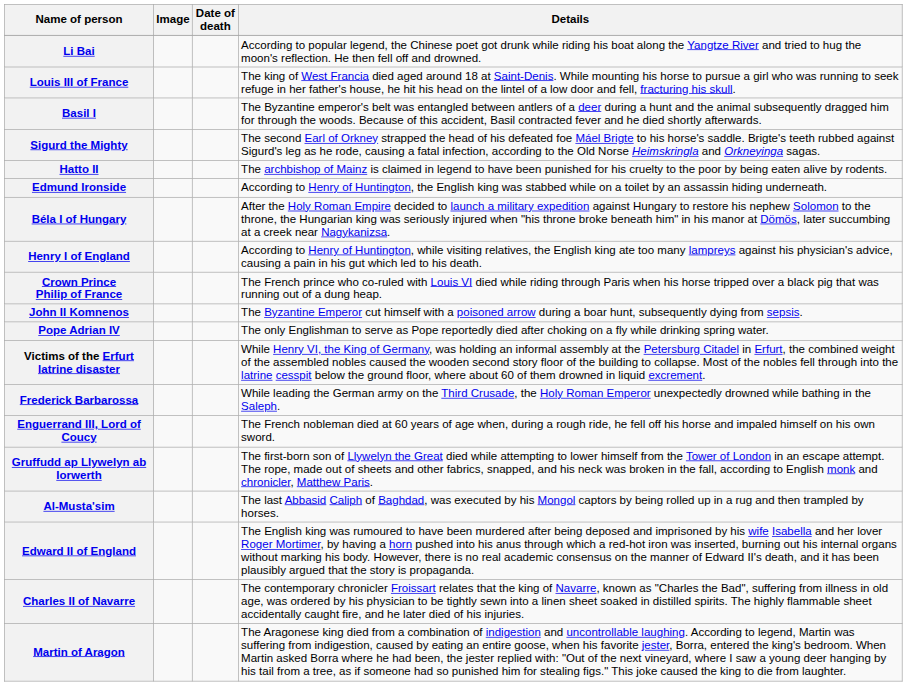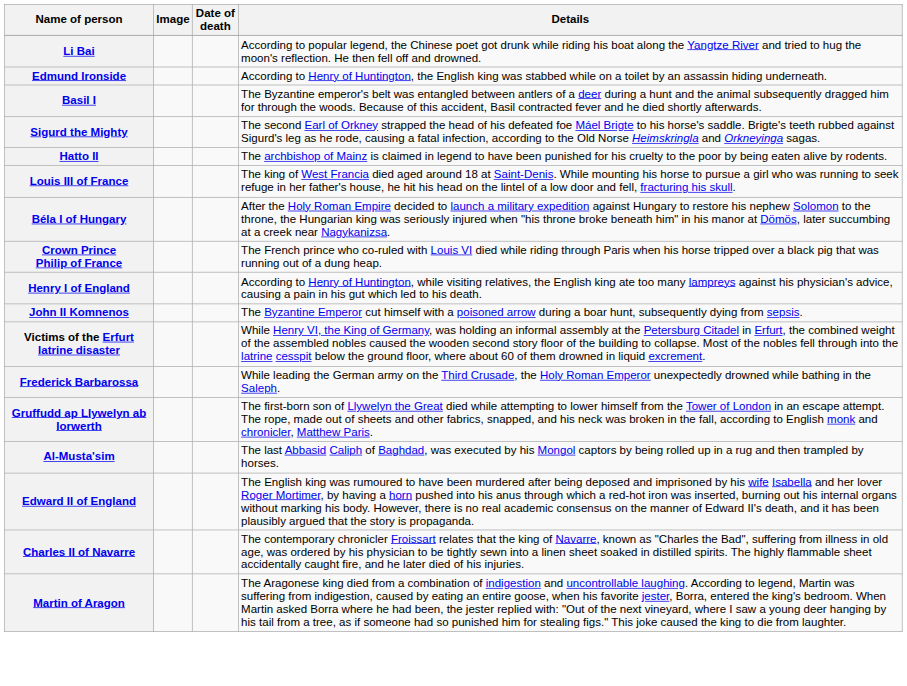rows swapped: Louis III of France <-> Edmund Ironside
rows swapped: Crown Prince Philip of France <-> Henry I of England
- row: Pope Adrian IV | The only Englishman to serve as Pope reportedly died after choking on a fly while drinking spring water.
- row: Enguerrand III, Lord of Coucy | The French nobleman died at 60 years of age when, during a rough ride, he fell off his horse and impaled himself on his own sword.
